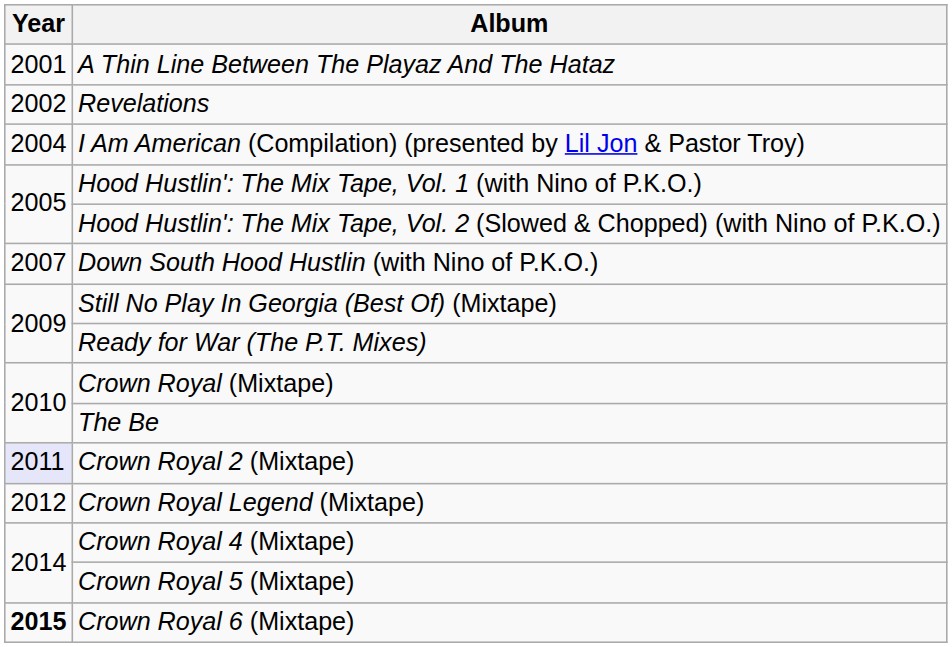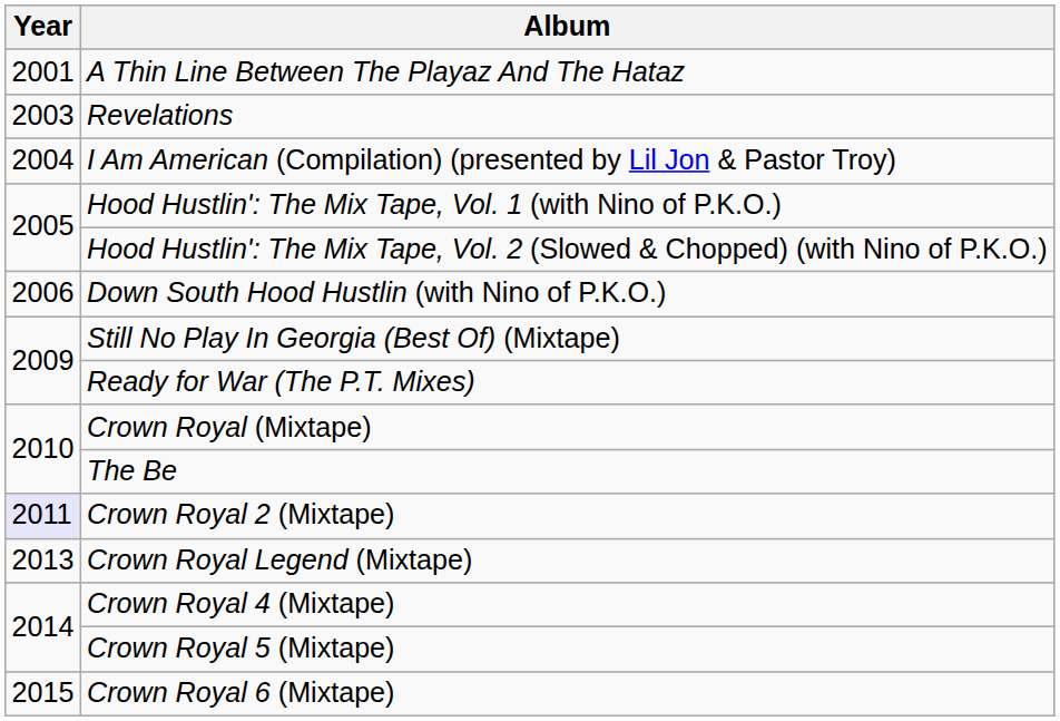Revelations | Year: 2002 -> 2003
Down South Hood Hustlin (with Nino of P.K.O.) | Year: 2007 -> 2006
Crown Royal Legend (Mixtape) | Year: 2012 -> 2013
Crown Royal 6 (Mixtape) | Year: bold -> normal
